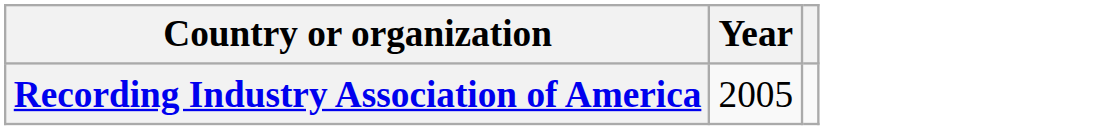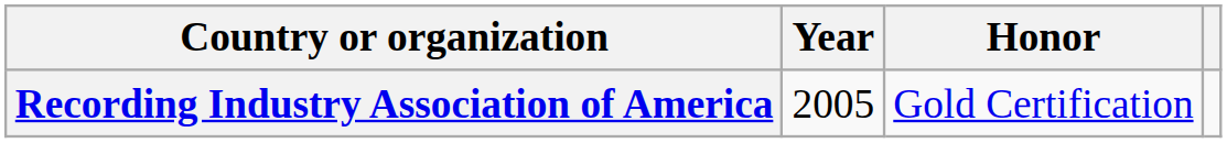+ column: Honor | Gold Certification
